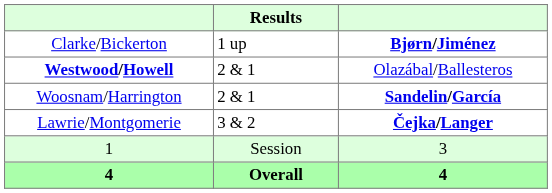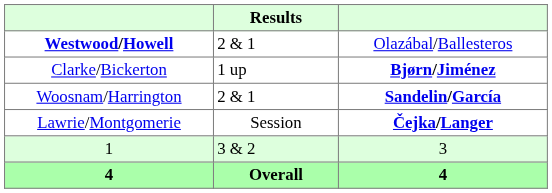rows swapped: Westwood/Howell <-> Clarke/Bickerton
Lawrie/Montgomerie | Results: 3 & 2 -> Session
1 | Results: Session -> 3 & 2
